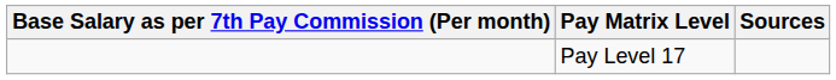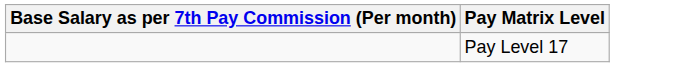- column: Sources
